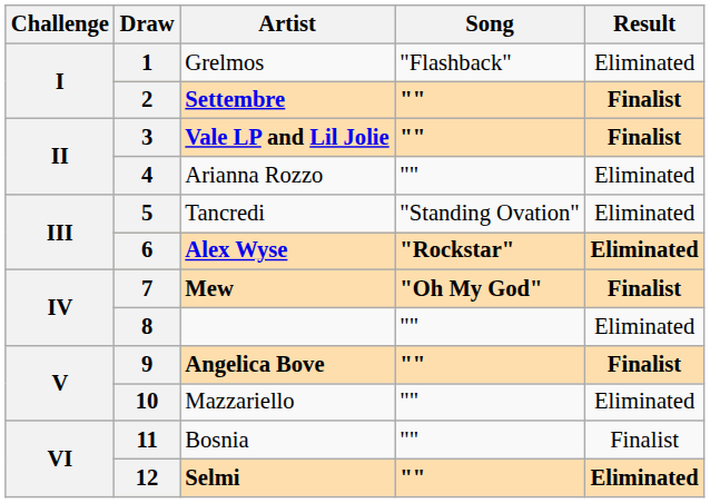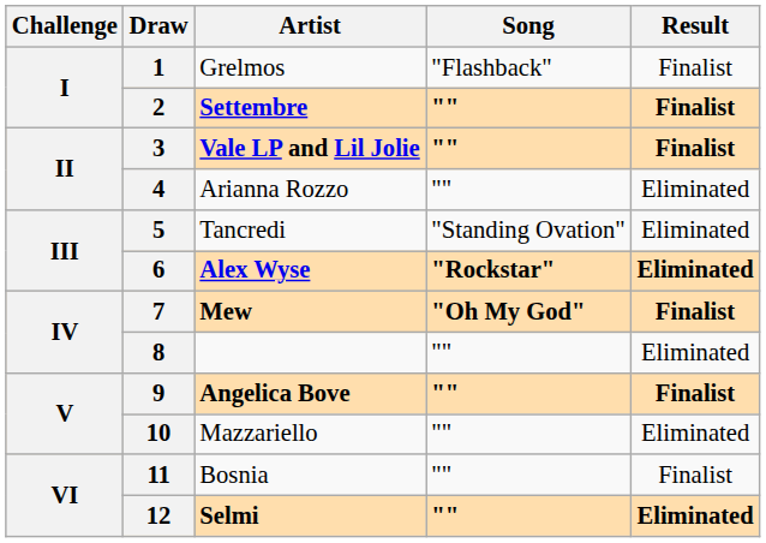1 | Result: Eliminated -> Finalist
